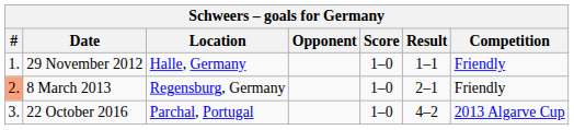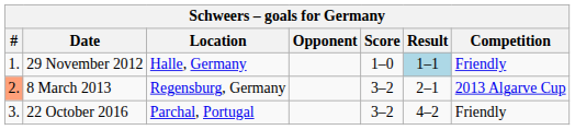29 November 2012 | Result: no background -> lightblue background
8 March 2013 | Score: 1–0 -> 3–2
8 March 2013 | Competition: Friendly -> 2013 Algarve Cup
22 October 2016 | Score: 1–0 -> 3–2
22 October 2016 | Competition: 2013 Algarve Cup -> Friendly
